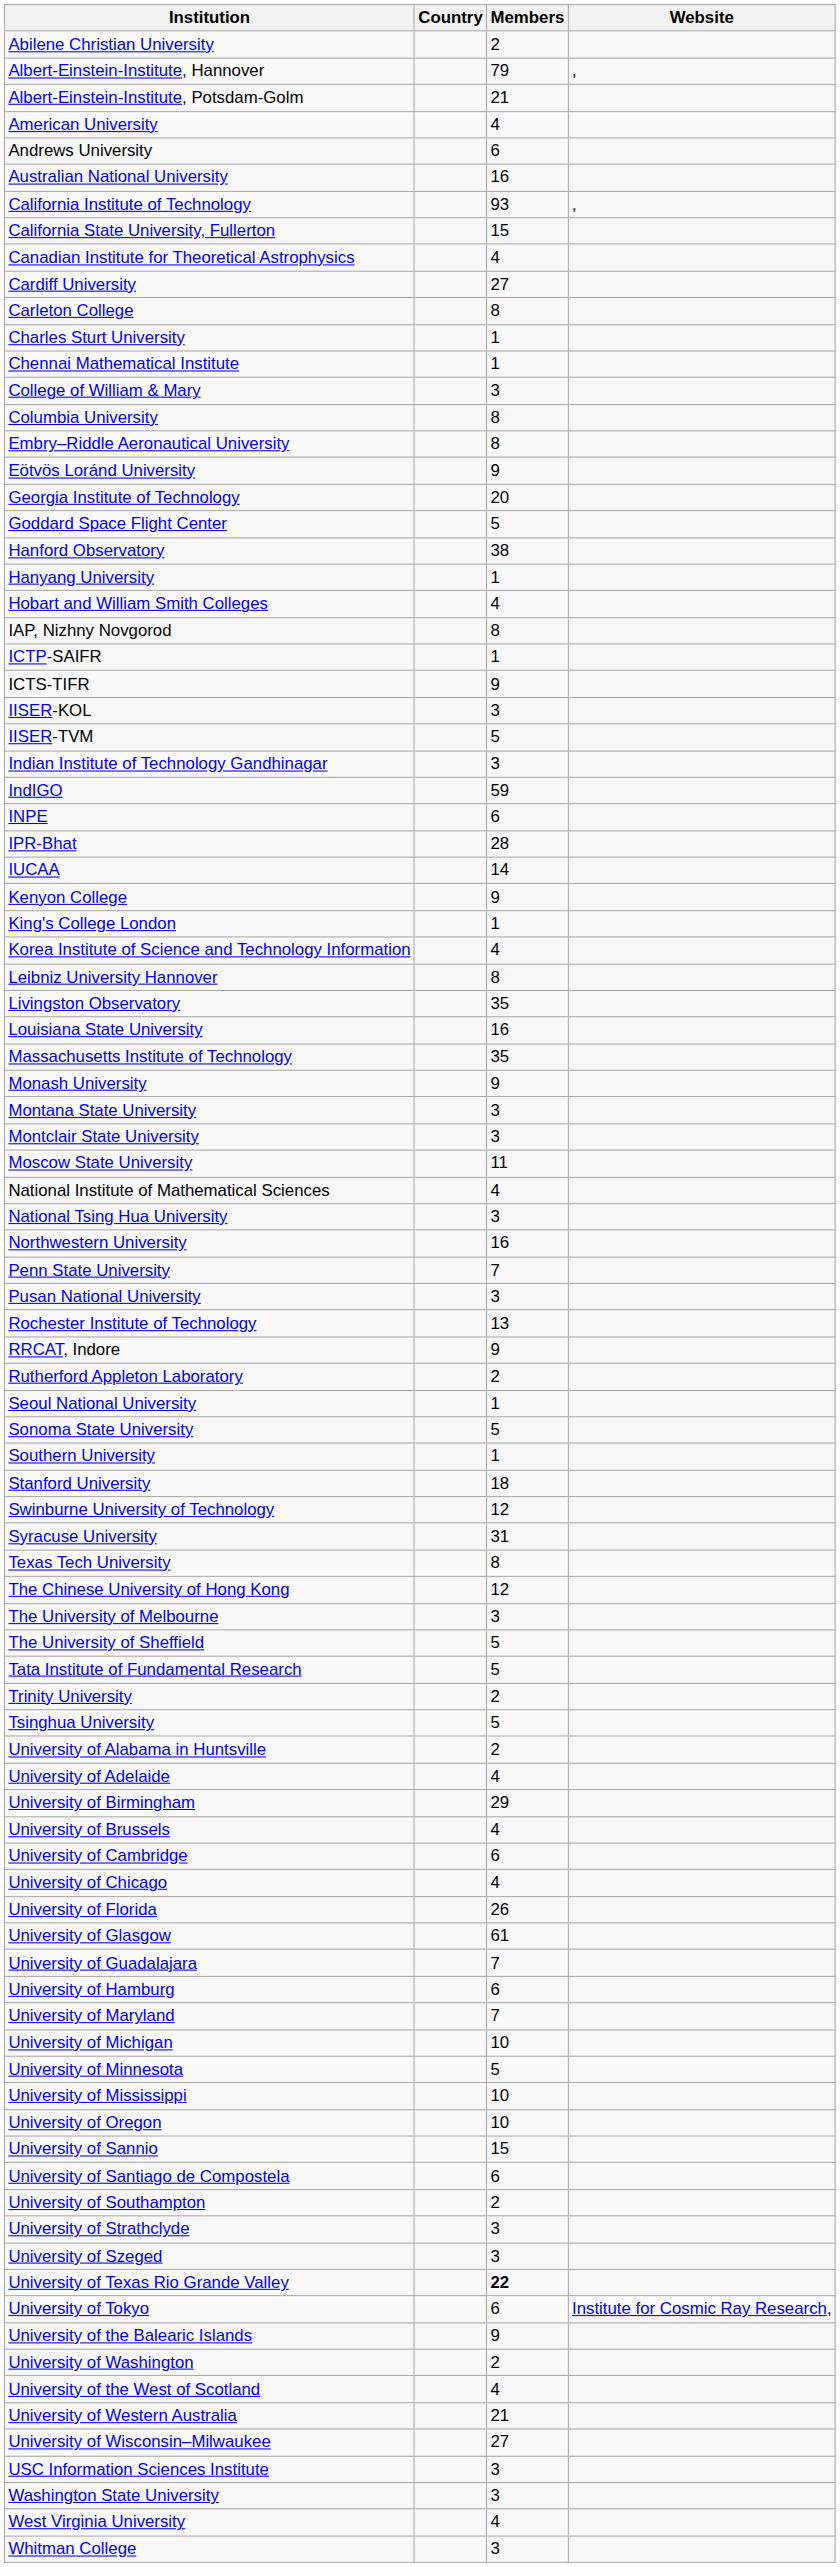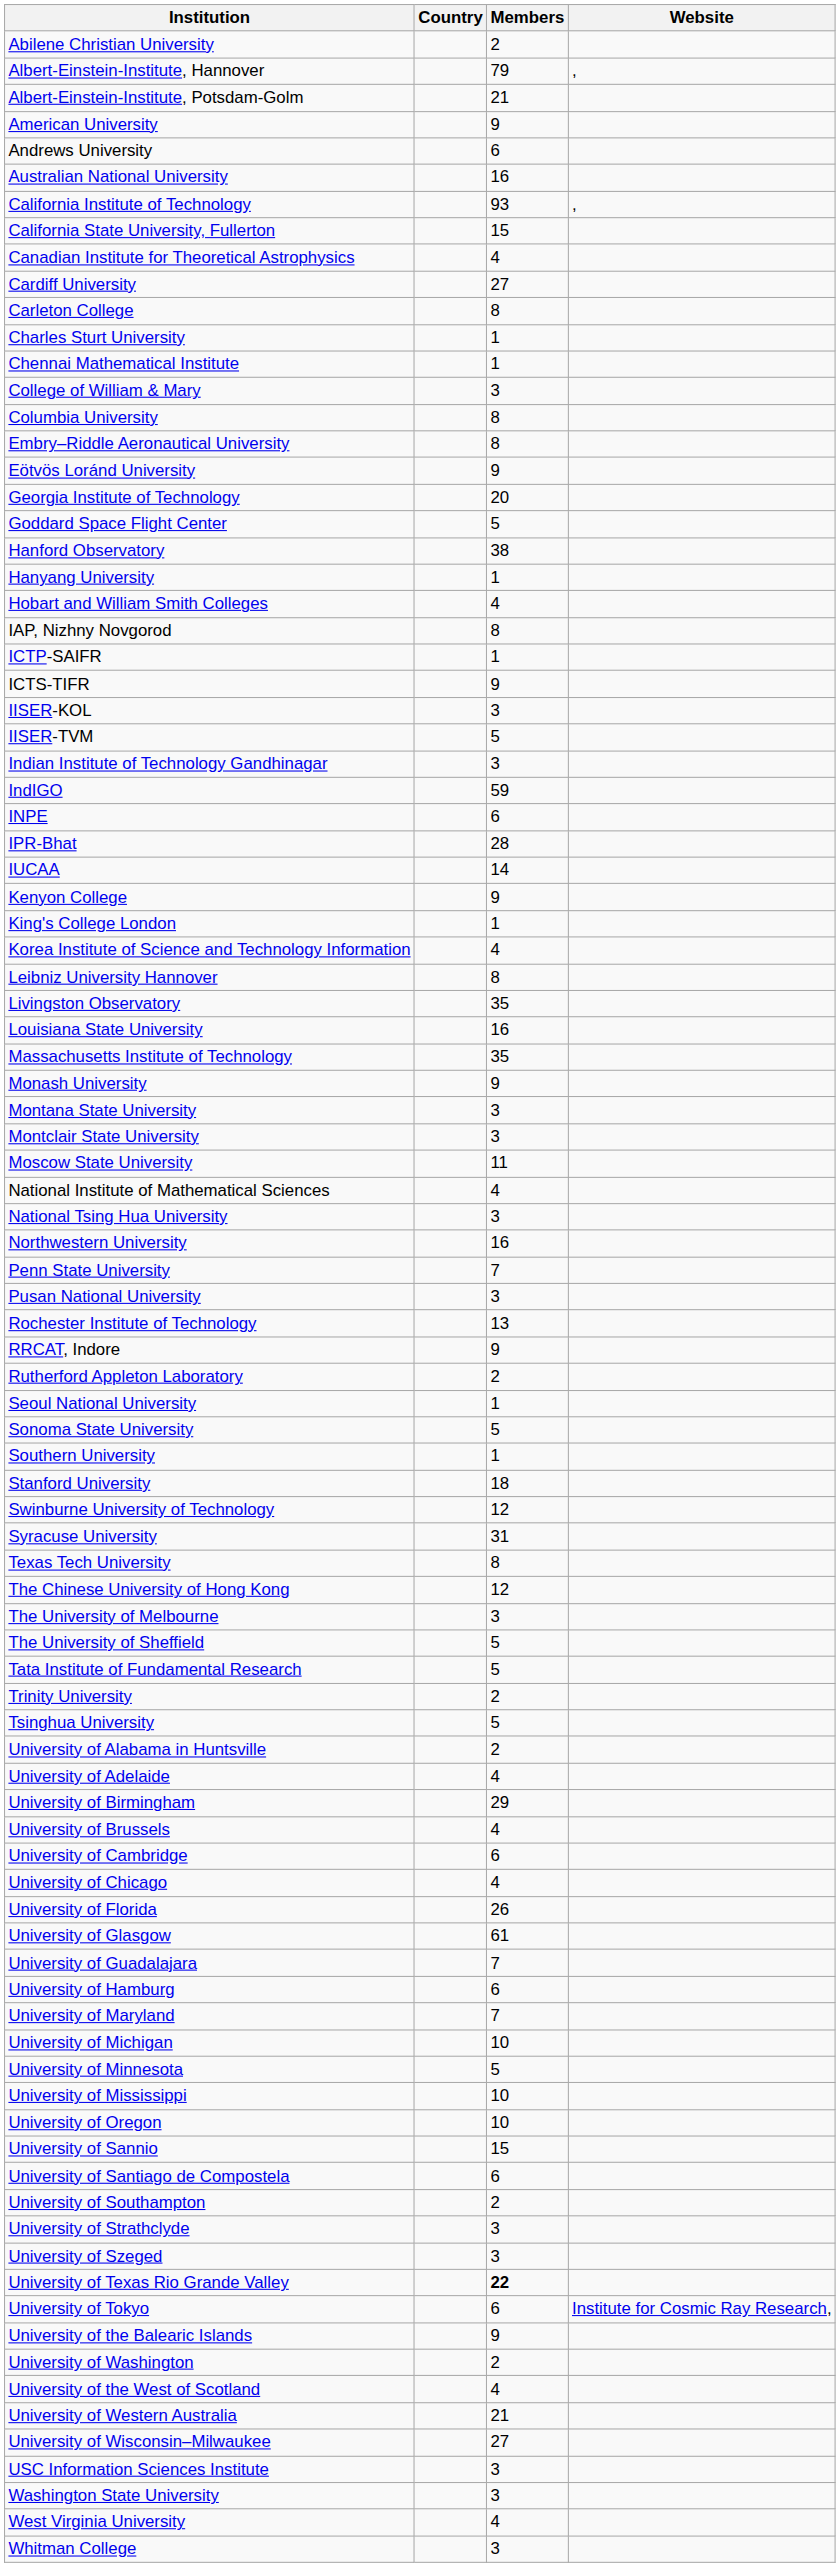American University | Members: 4 -> 9
